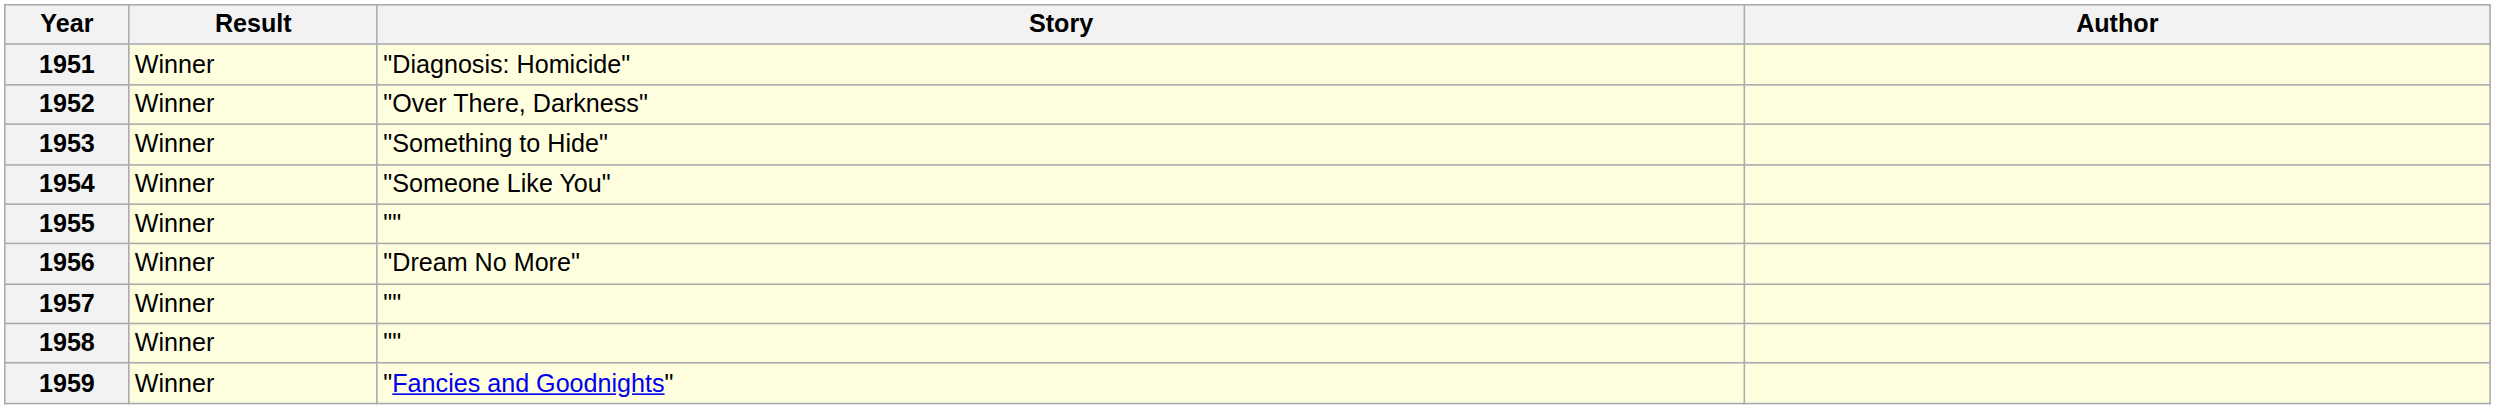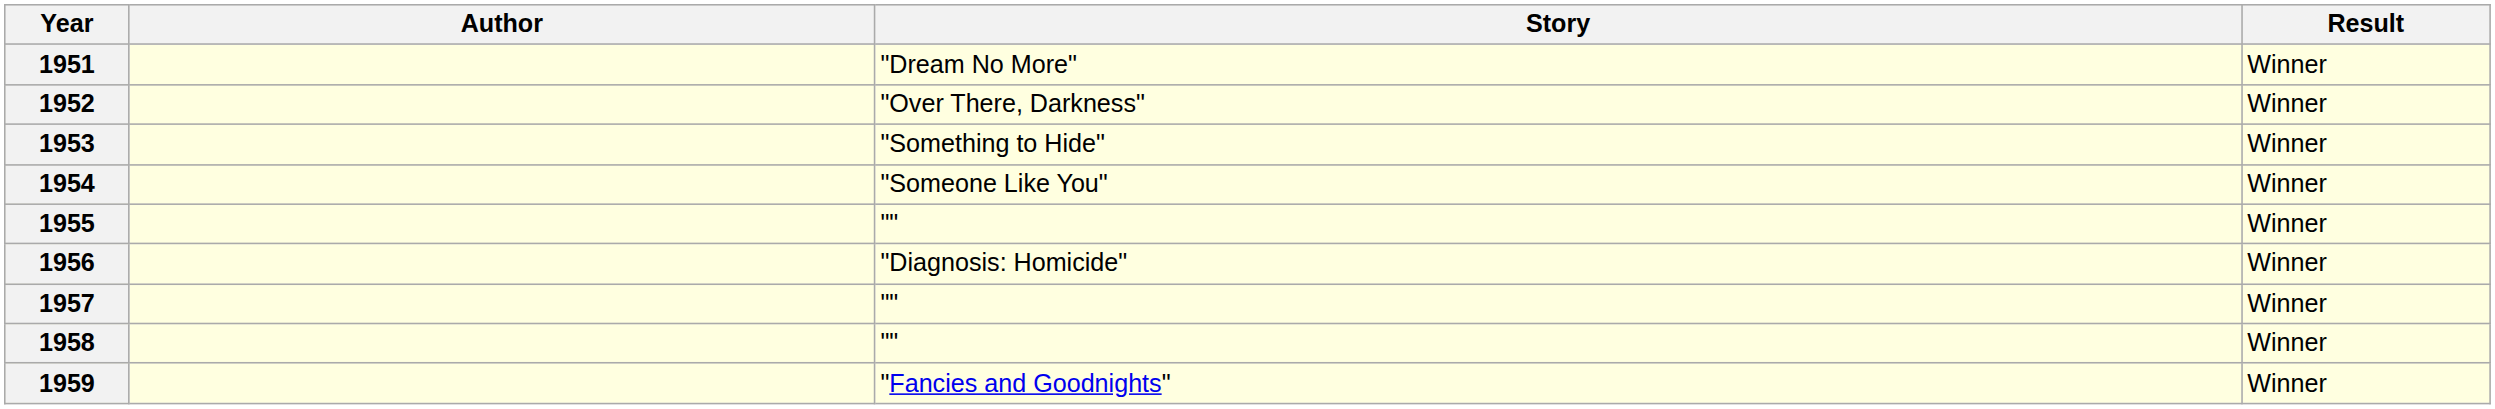columns swapped: Author <-> Result
1951 | Story: "Diagnosis: Homicide" -> "Dream No More"
1956 | Story: "Dream No More" -> "Diagnosis: Homicide"
